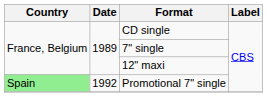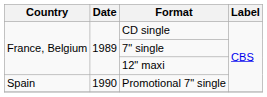Promotional 7" single | Country: lightgreen background -> no background
Promotional 7" single | Date: 1992 -> 1990
